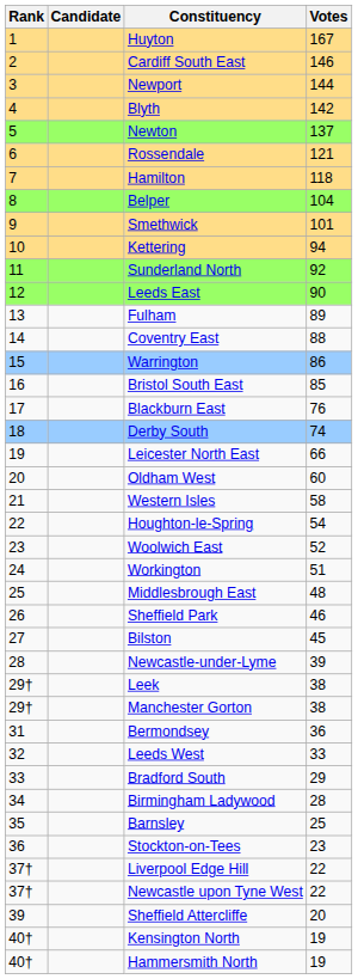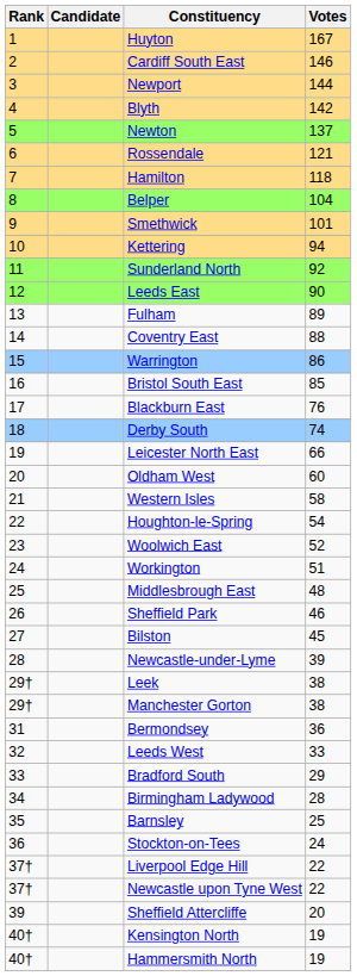Stockton-on-Tees | Votes: 23 -> 24
